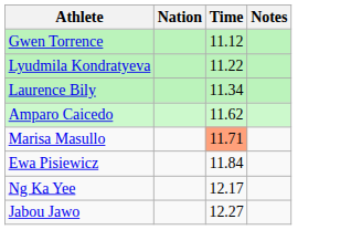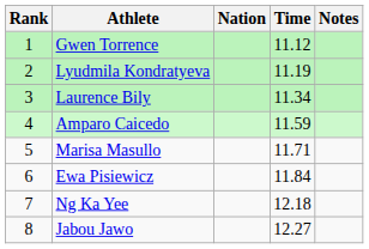+ column: Rank | 1 | 2 | 3 | 4 | 5 | 6 | 7 | 8
Lyudmila Kondratyeva | Time: 11.22 -> 11.19
Amparo Caicedo | Time: 11.62 -> 11.59
Marisa Masullo | Time: lightsalmon background -> no background
Ng Ka Yee | Time: 12.17 -> 12.18
